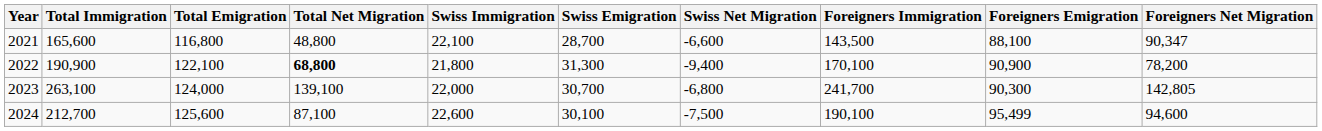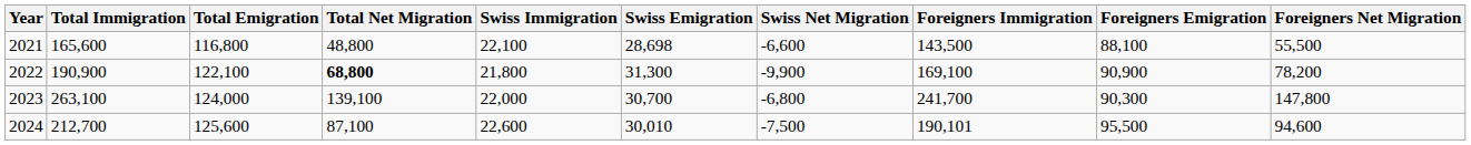2021 | Swiss Emigration: 28,700 -> 28,698
2021 | Foreigners Net Migration: 90,347 -> 55,500
2022 | Swiss Net Migration: -9,400 -> -9,900
2022 | Foreigners Immigration: 170,100 -> 169,100
2023 | Foreigners Net Migration: 142,805 -> 147,800
2024 | Swiss Emigration: 30,100 -> 30,010
2024 | Foreigners Immigration: 190,100 -> 190,101
2024 | Foreigners Emigration: 95,499 -> 95,500
